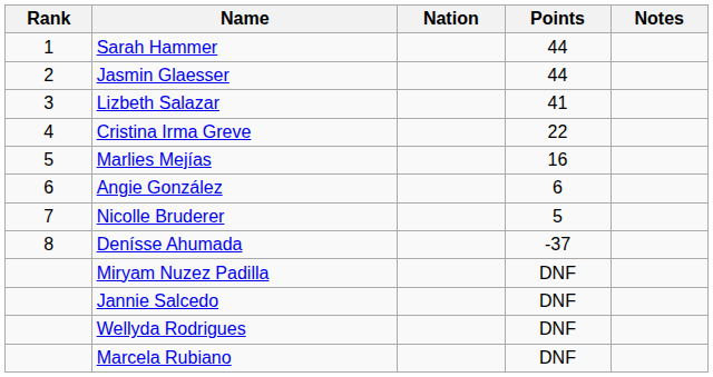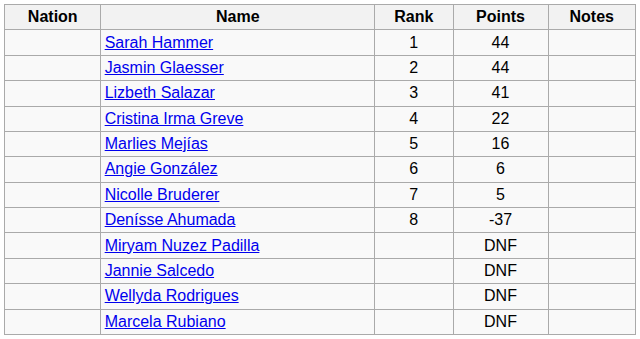columns swapped: Rank <-> Nation
